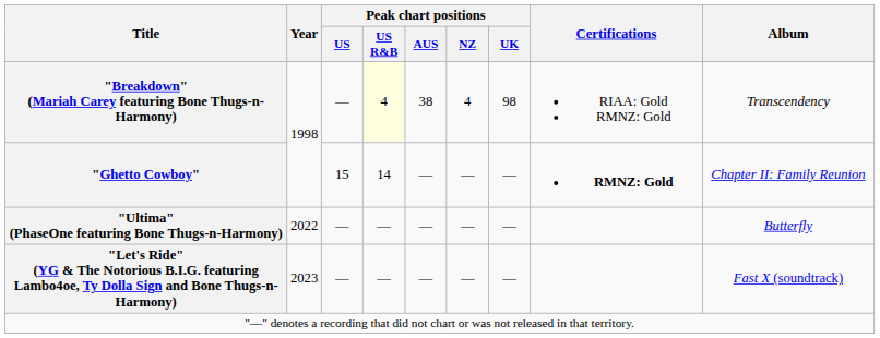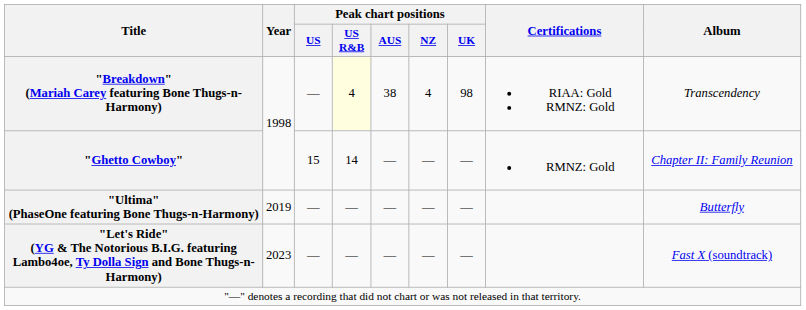"Ghetto Cowboy" | Certifications: bold -> normal
"Ultima" (PhaseOne featuring Bone Thugs-n-Harmony) | Year: 2022 -> 2019
